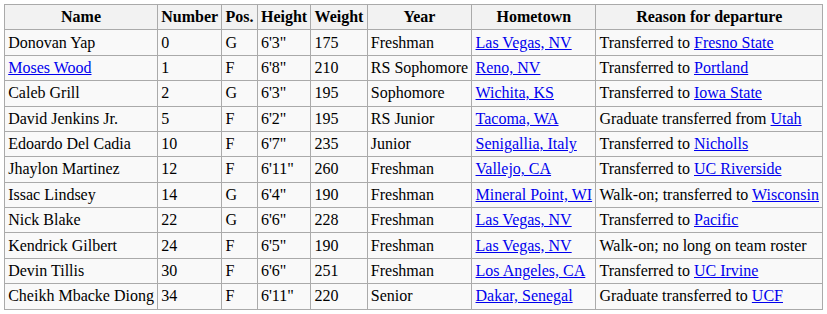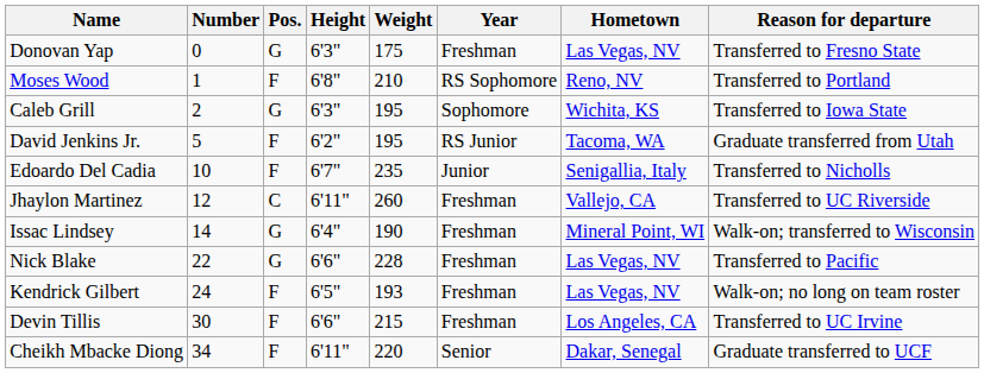Jhaylon Martinez | Pos.: F -> C
Kendrick Gilbert | Weight: 190 -> 193
Devin Tillis | Weight: 251 -> 215
